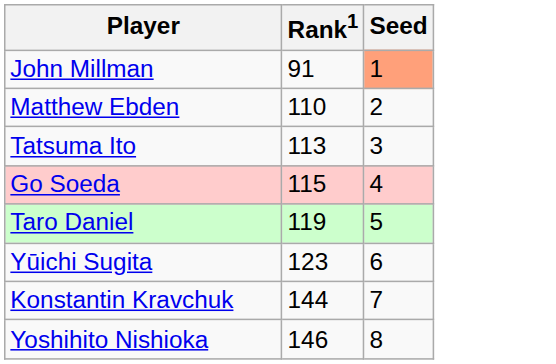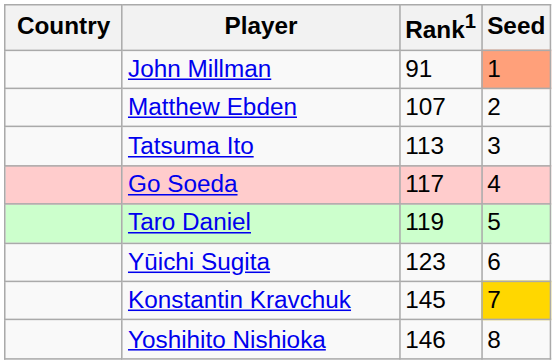+ column: Country
Matthew Ebden | Rank1: 110 -> 107
Go Soeda | Rank1: 115 -> 117
Konstantin Kravchuk | Rank1: 144 -> 145
Konstantin Kravchuk | Seed: no background -> gold background
